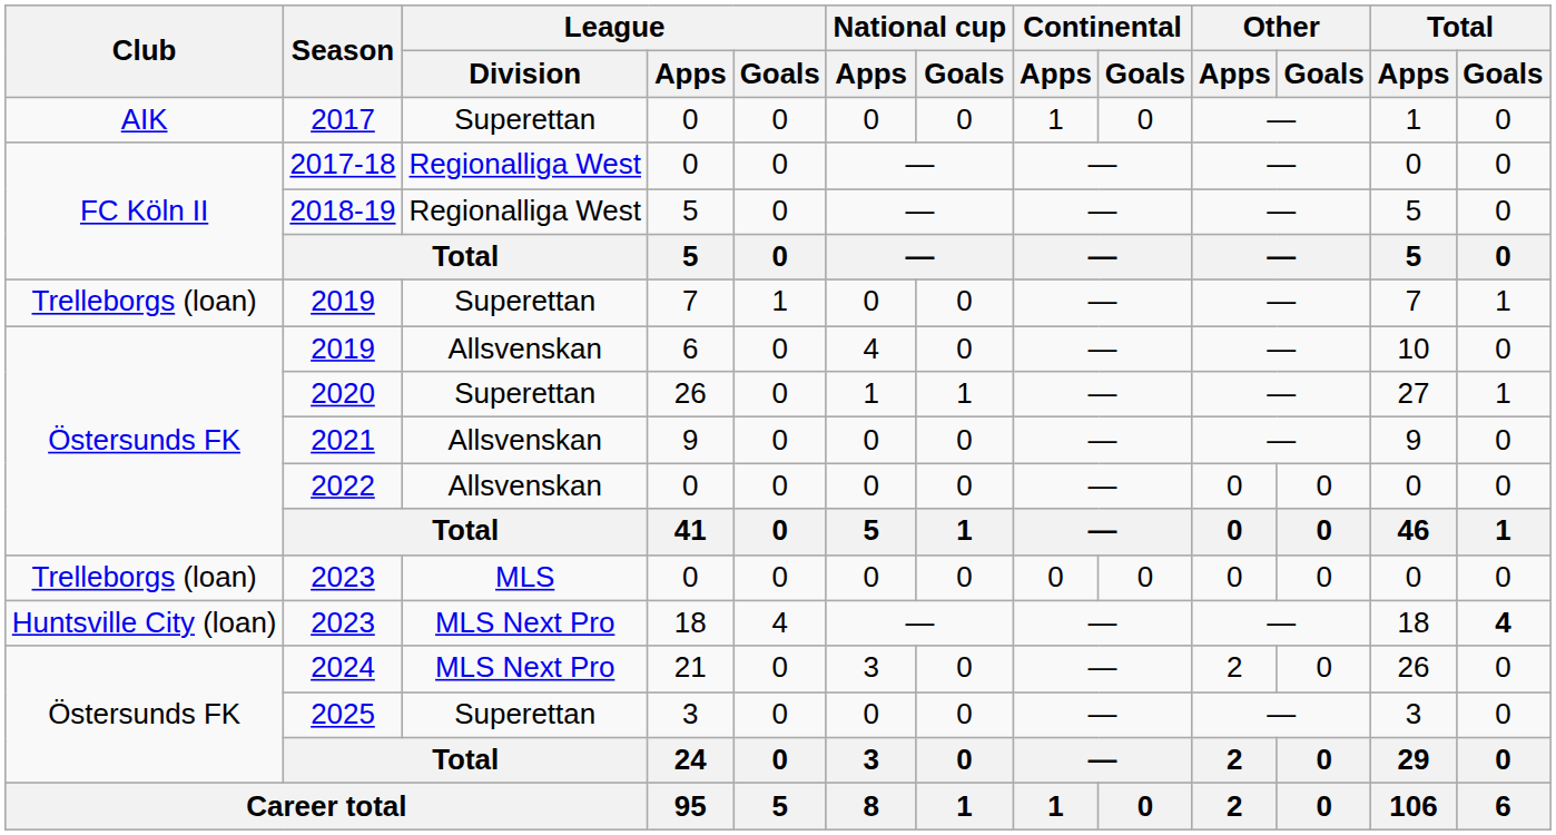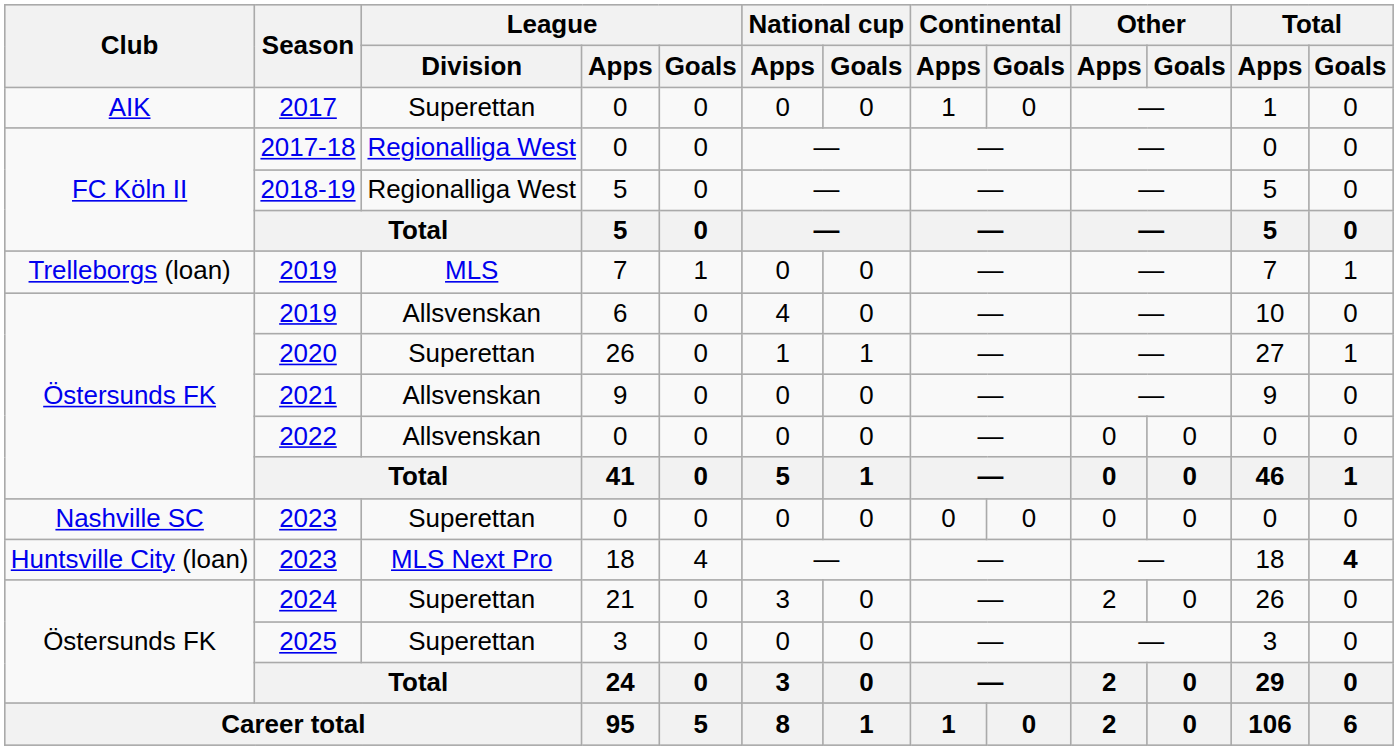2019 / 7 | League / Division: Superettan -> MLS
2023 / 0 | Club: Trelleborgs (loan) -> Nashville SC
2023 / 0 | League / Division: MLS -> Superettan
2024 | League / Division: MLS Next Pro -> Superettan
